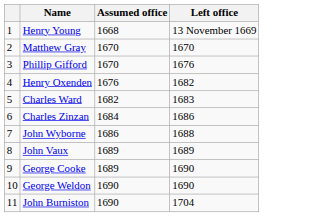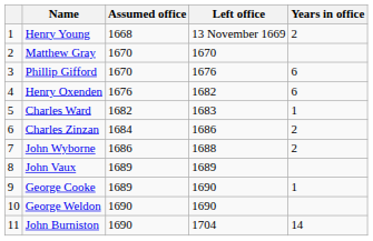+ column: Years in office | 2 | 6 | 6 | 1 | 2 | 2 | 1 | 14
